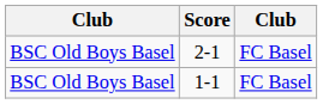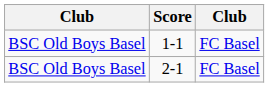rows swapped: 1-1 <-> 2-1
